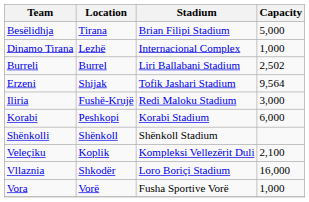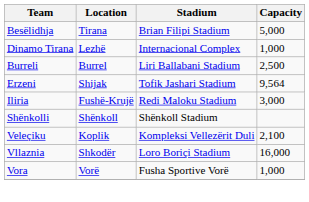Burreli | Capacity: 2,502 -> 2,500
- row: Korabi | Peshkopi | Korabi Stadium | 6,000
